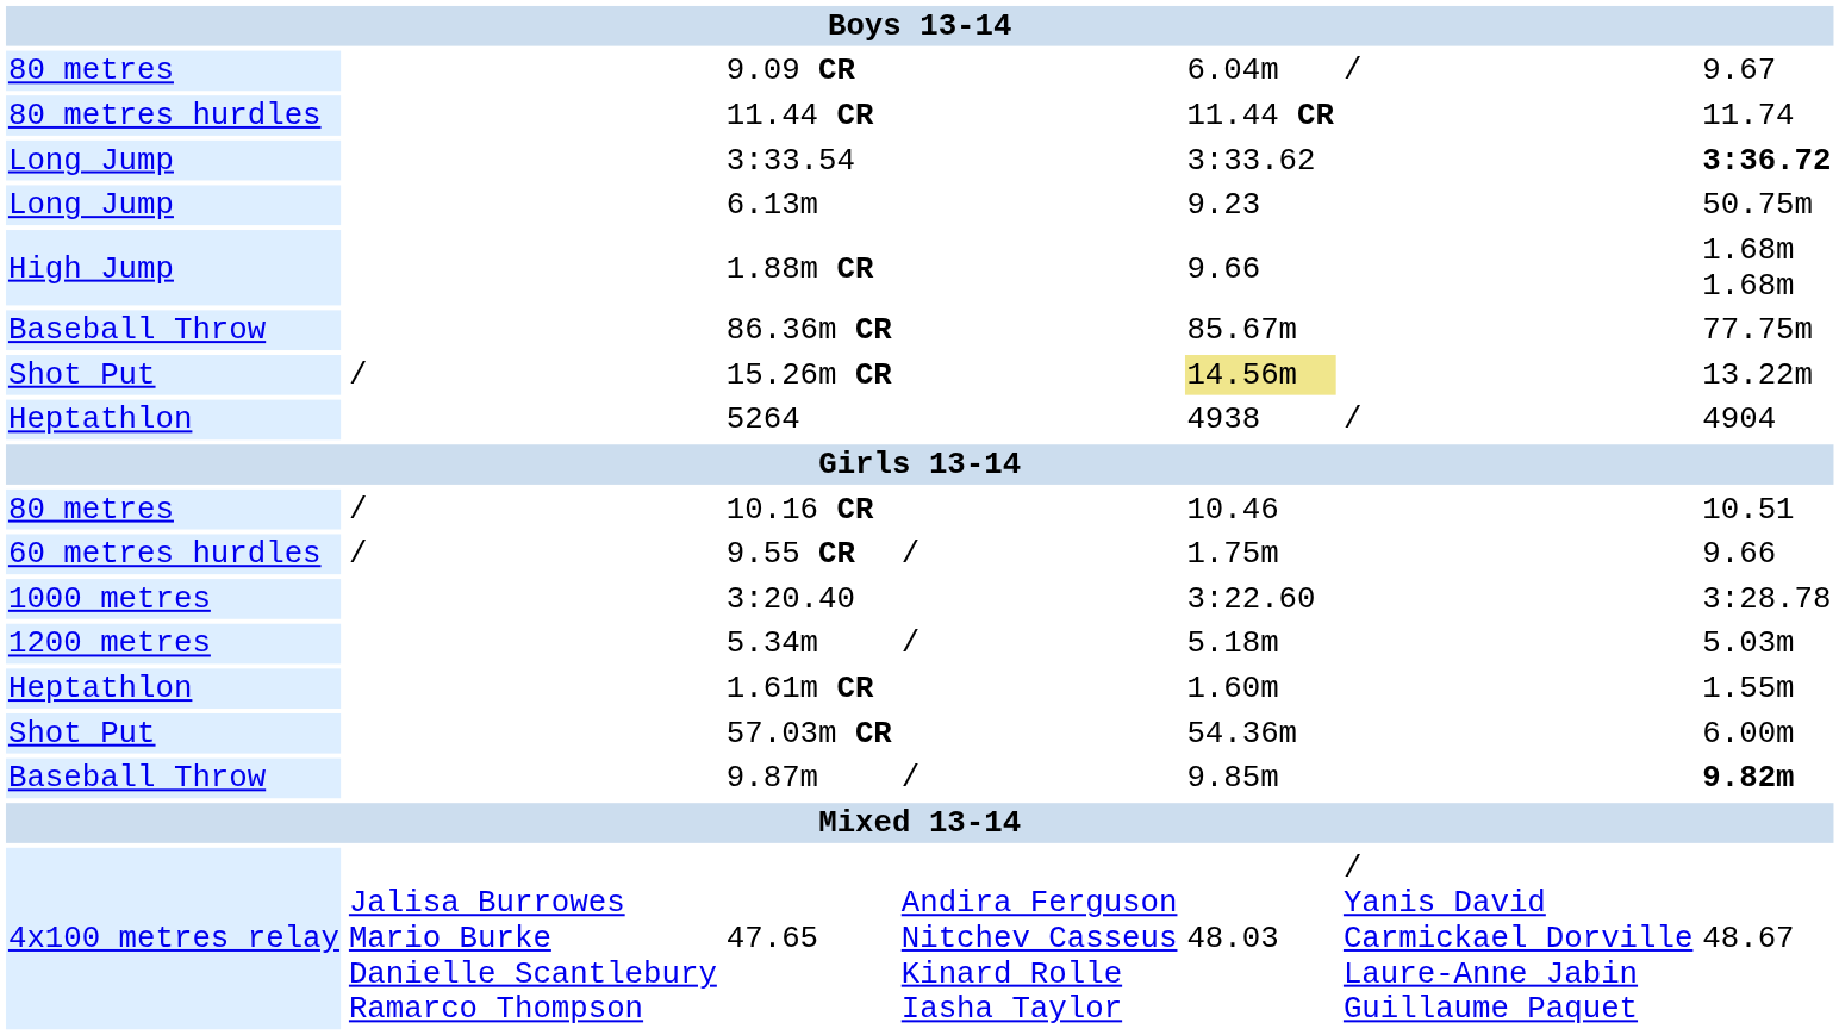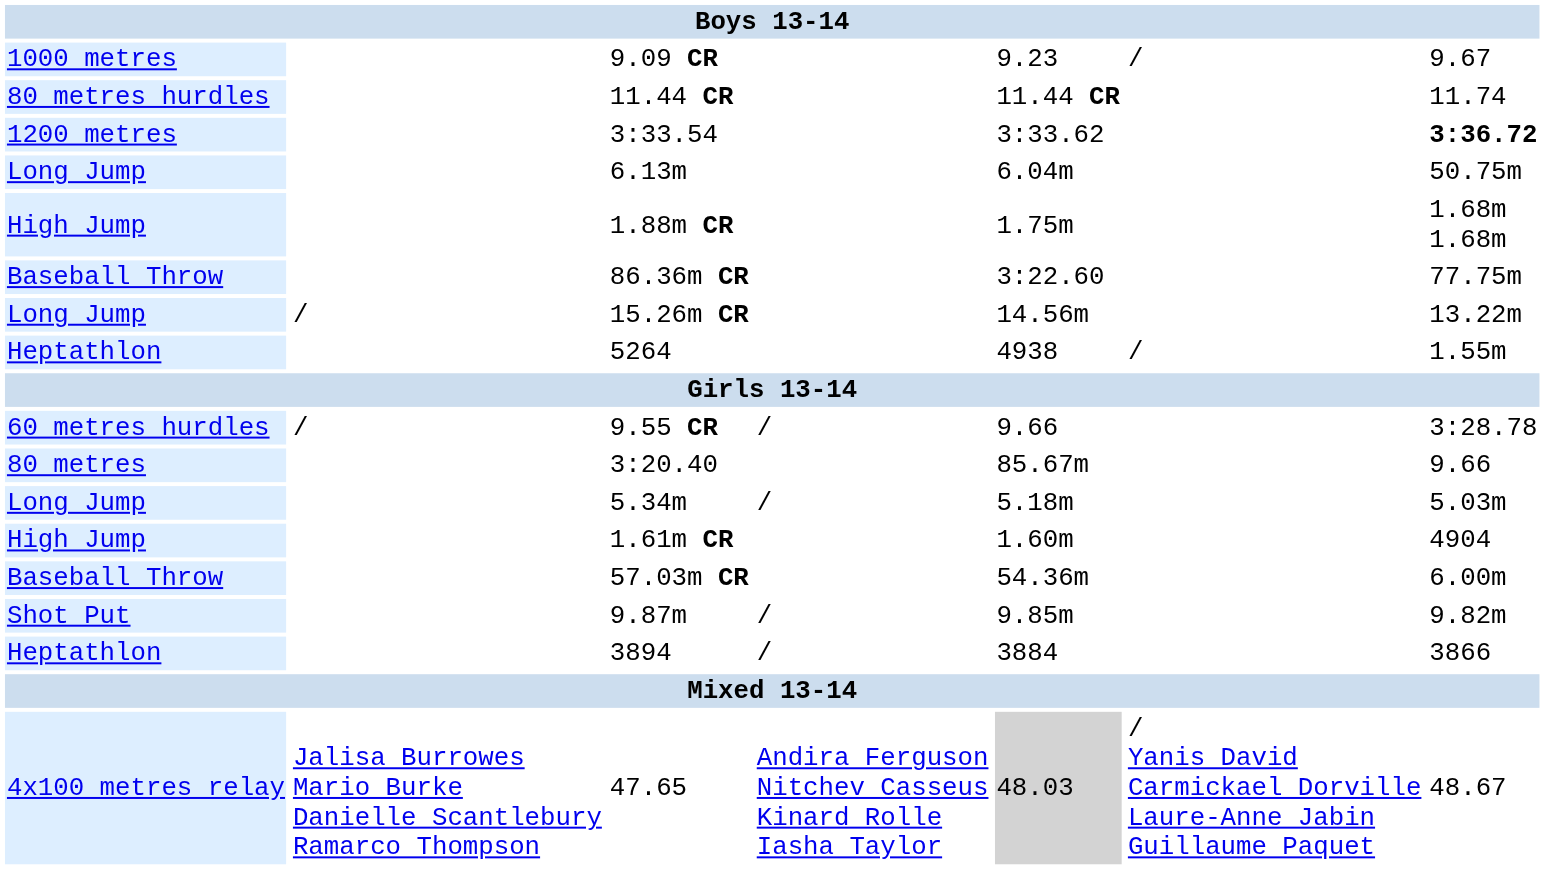9.09 CR | column 1: 80 metres -> 1000 metres
9.09 CR | column 5: 6.04m -> 9.23
3:33.54 | column 1: Long Jump -> 1200 metres
6.13m | column 5: 9.23 -> 6.04m
1.88m CR | column 5: 9.66 -> 1.75m
86.36m CR | column 5: 85.67m -> 3:22.60
15.26m CR | column 1: Shot Put -> Long Jump
15.26m CR | column 5: khaki background -> no background
5264 | column 7: 4904 -> 1.55m
- row: 80 metres | / | 10.16 CR | 10.46 | 10.51
9.55 CR | column 5: 1.75m -> 9.66
9.55 CR | column 7: 9.66 -> 3:28.78
3:20.40 | column 1: 1000 metres -> 80 metres
3:20.40 | column 5: 3:22.60 -> 85.67m
3:20.40 | column 7: 3:28.78 -> 9.66
5.34m | column 1: 1200 metres -> Long Jump
1.61m CR | column 1: Heptathlon -> High Jump
1.61m CR | column 7: 1.55m -> 4904
57.03m CR | column 1: Shot Put -> Baseball Throw
9.87m | column 1: Baseball Throw -> Shot Put
9.87m | column 7: bold -> normal
+ row: Heptathlon | 3894 | / | 3884 | 3866
47.65 | column 5: no background -> lightgrey background
